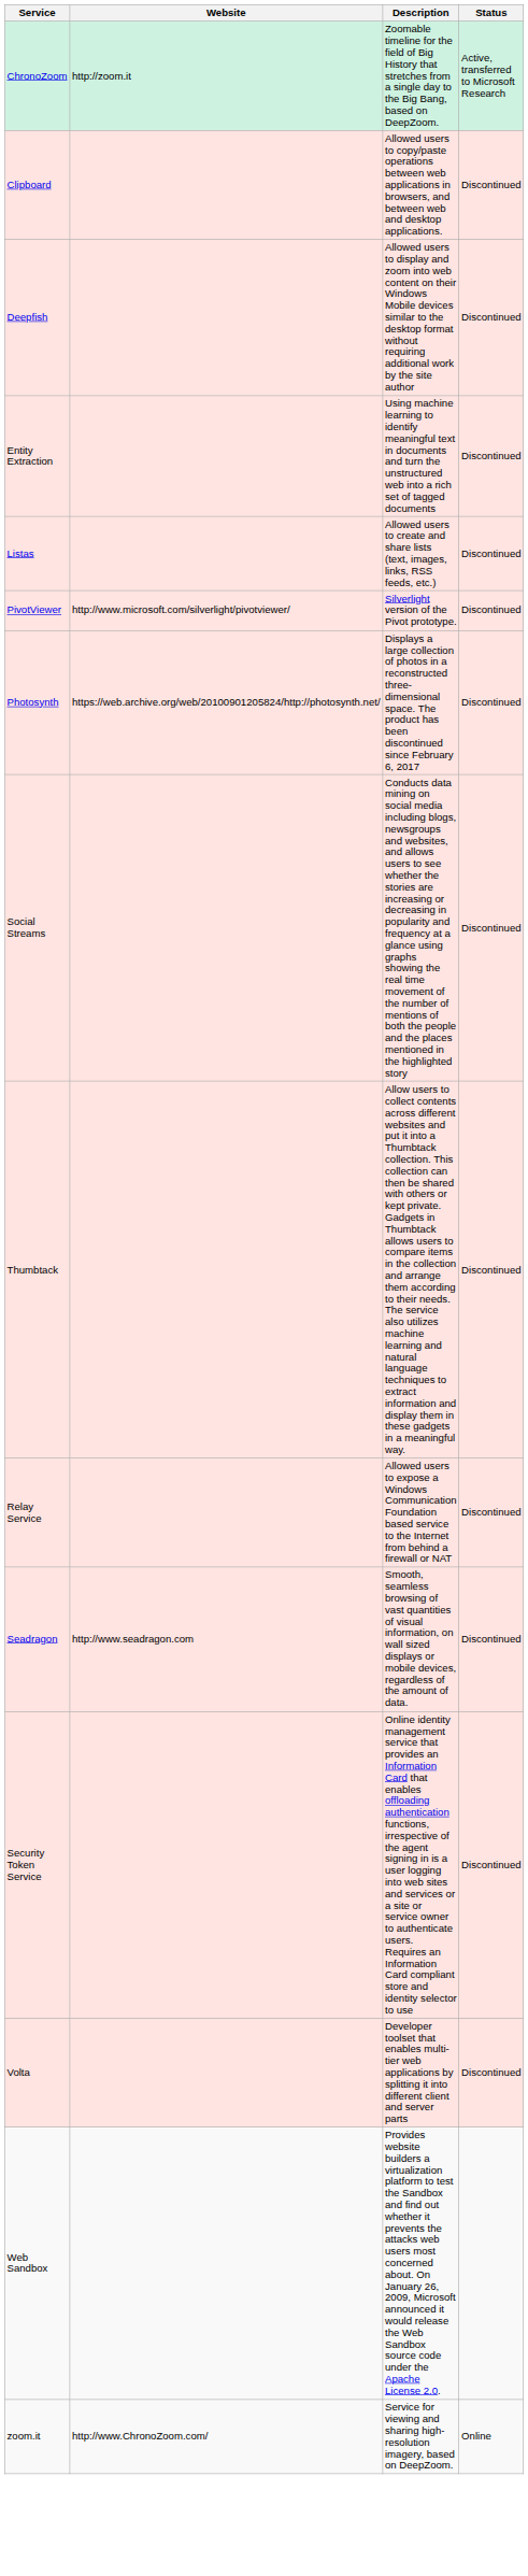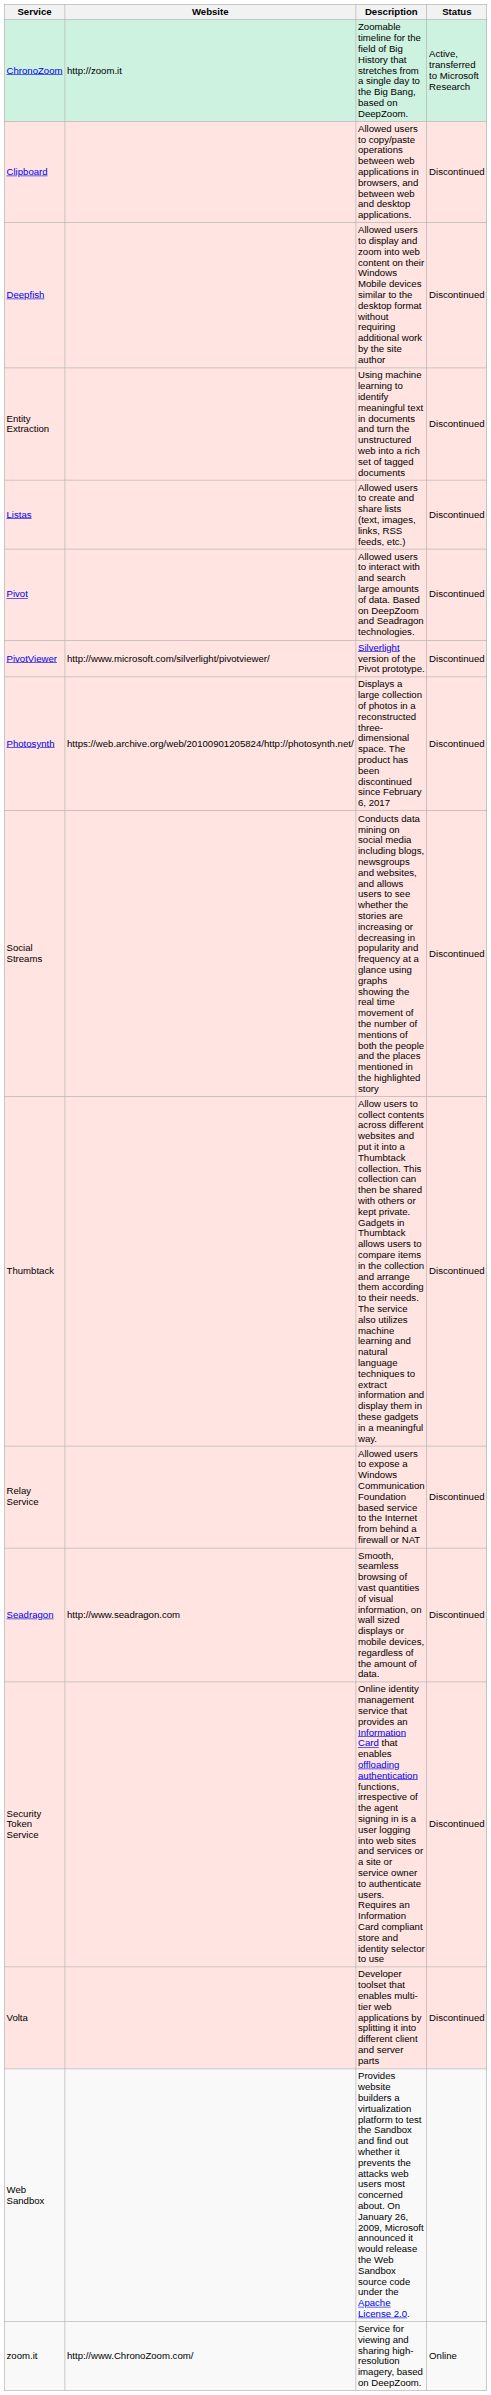+ row: Pivot | Allowed users to interact with and search large amounts of data. Based on DeepZoom and Seadragon technologies. | Discontinued
